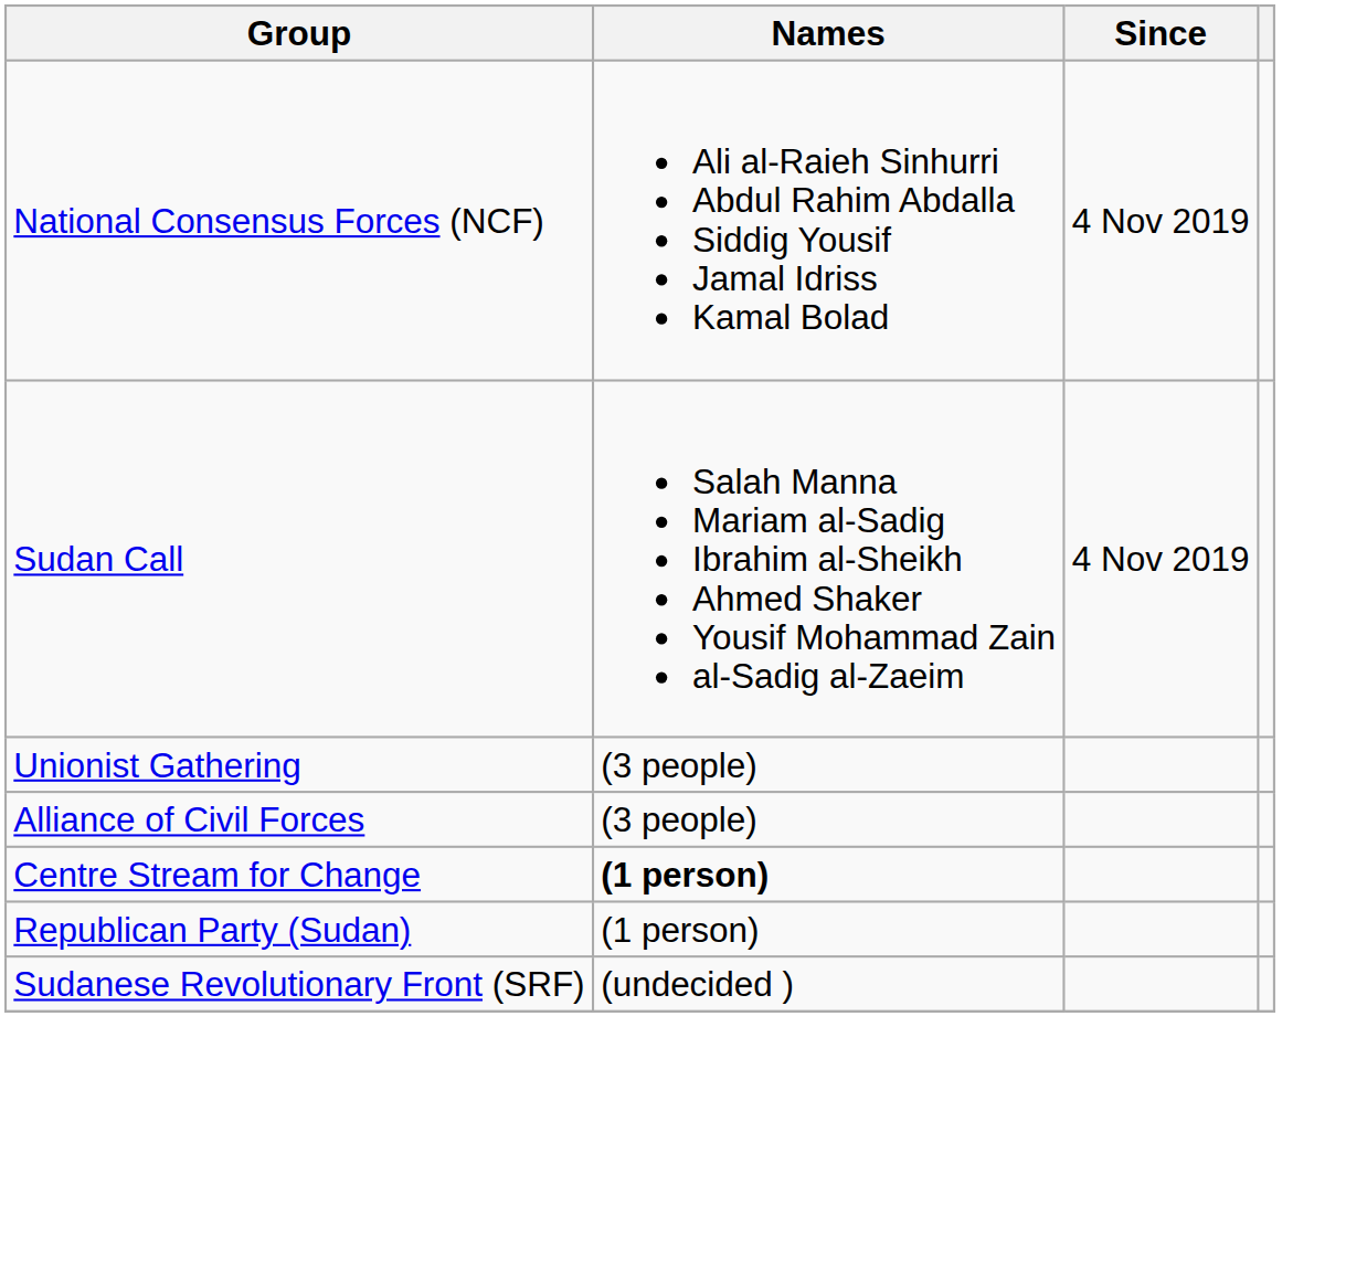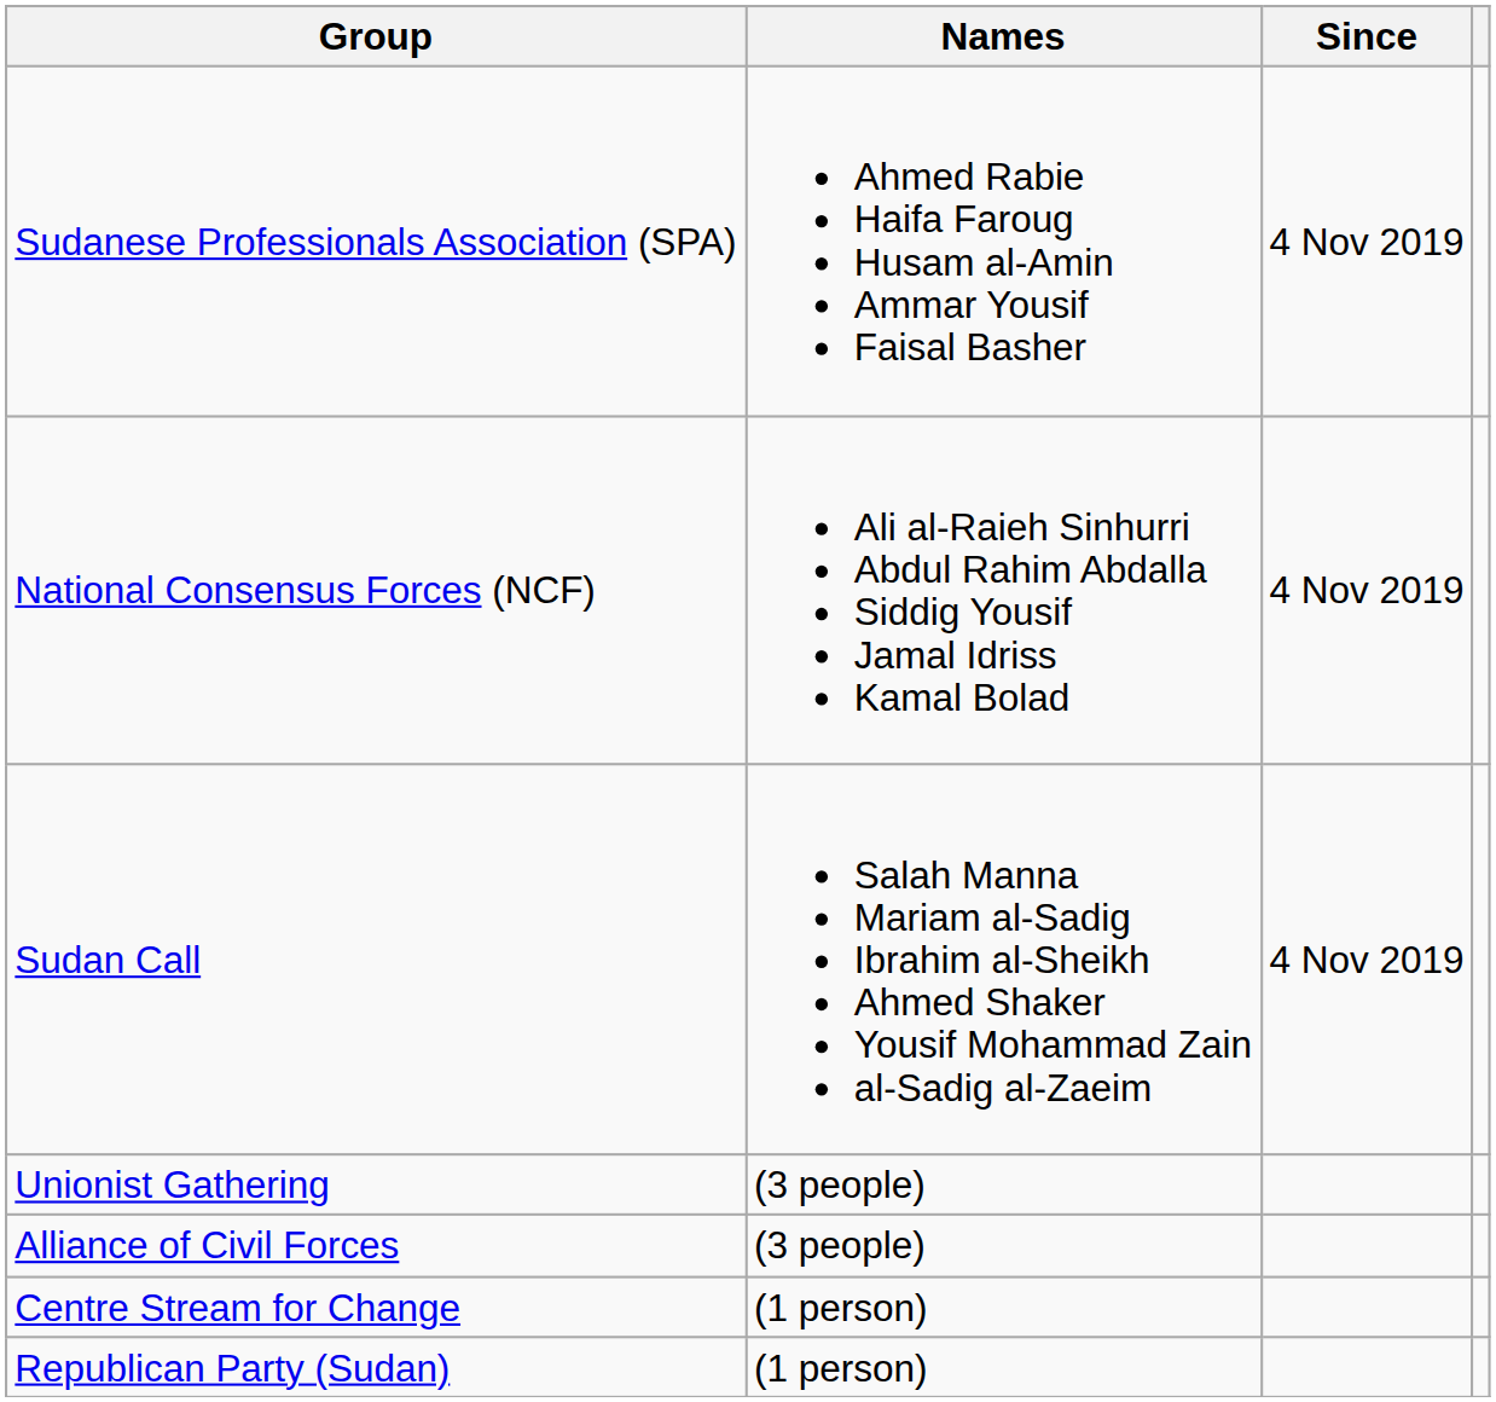+ row: Sudanese Professionals Association (SPA) | Ahmed Rabie Haifa Faroug Husam al-Amin Ammar Yousif Faisal Basher | 4 Nov 2019
Centre Stream for Change | Names: bold -> normal
- row: Sudanese Revolutionary Front (SRF) | (undecided )
